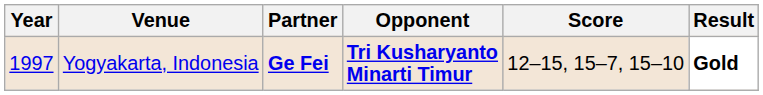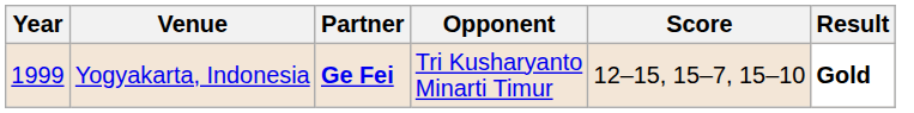Yogyakarta, Indonesia | Year: 1997 -> 1999
Yogyakarta, Indonesia | Opponent: bold -> normal
